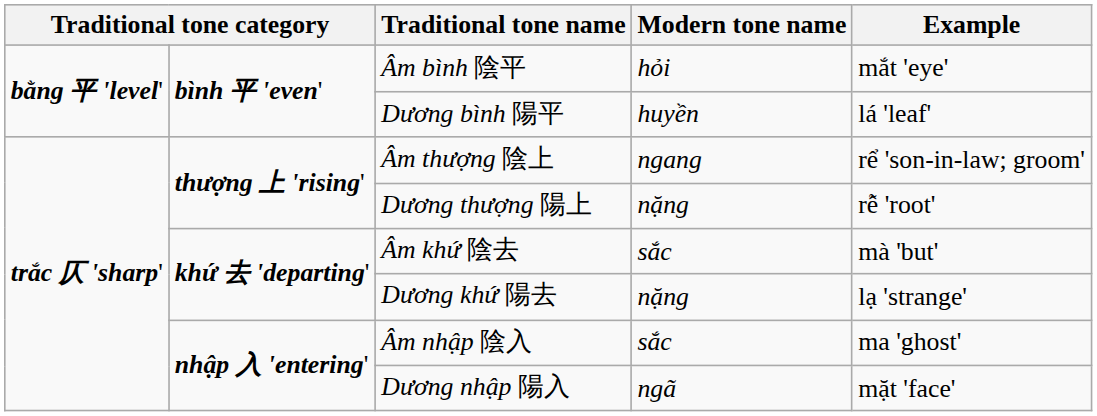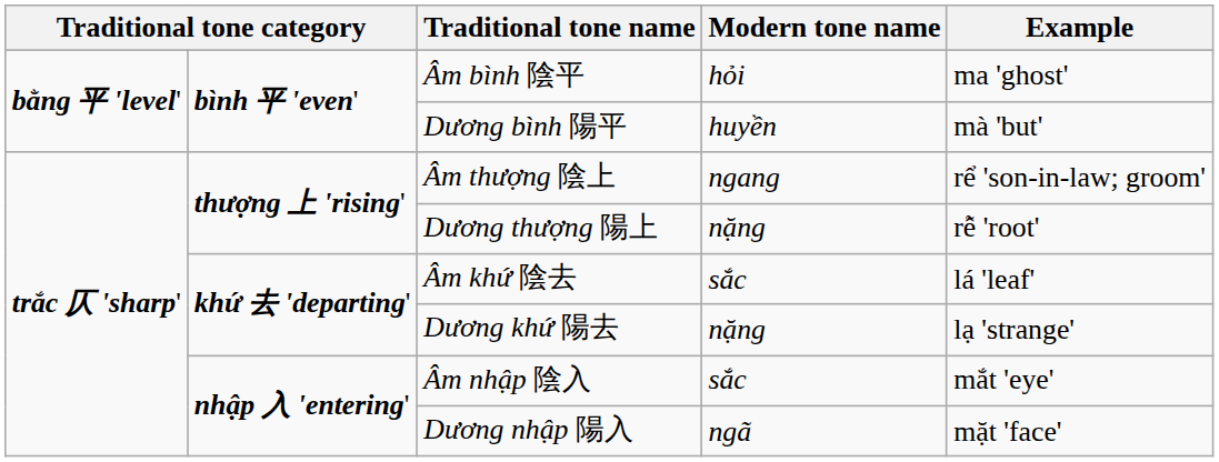Âm bình 陰平 | Example: mắt 'eye' -> ma 'ghost'
Dương bình 陽平 | Example: lá 'leaf' -> mà 'but'
Âm khứ 陰去 | Example: mà 'but' -> lá 'leaf'
Âm nhập 陰入 | Example: ma 'ghost' -> mắt 'eye'
